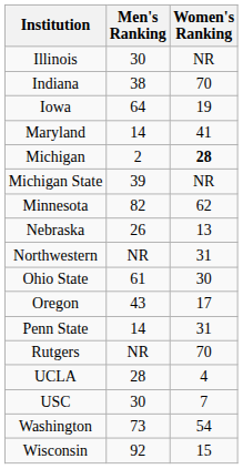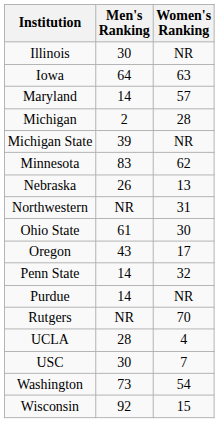- row: Indiana | 38 | 70
Iowa | Women's Ranking: 19 -> 63
Maryland | Women's Ranking: 41 -> 57
Michigan | Women's Ranking: bold -> normal
Minnesota | Men's Ranking: 82 -> 83
Penn State | Women's Ranking: 31 -> 32
+ row: Purdue | 14 | NR
